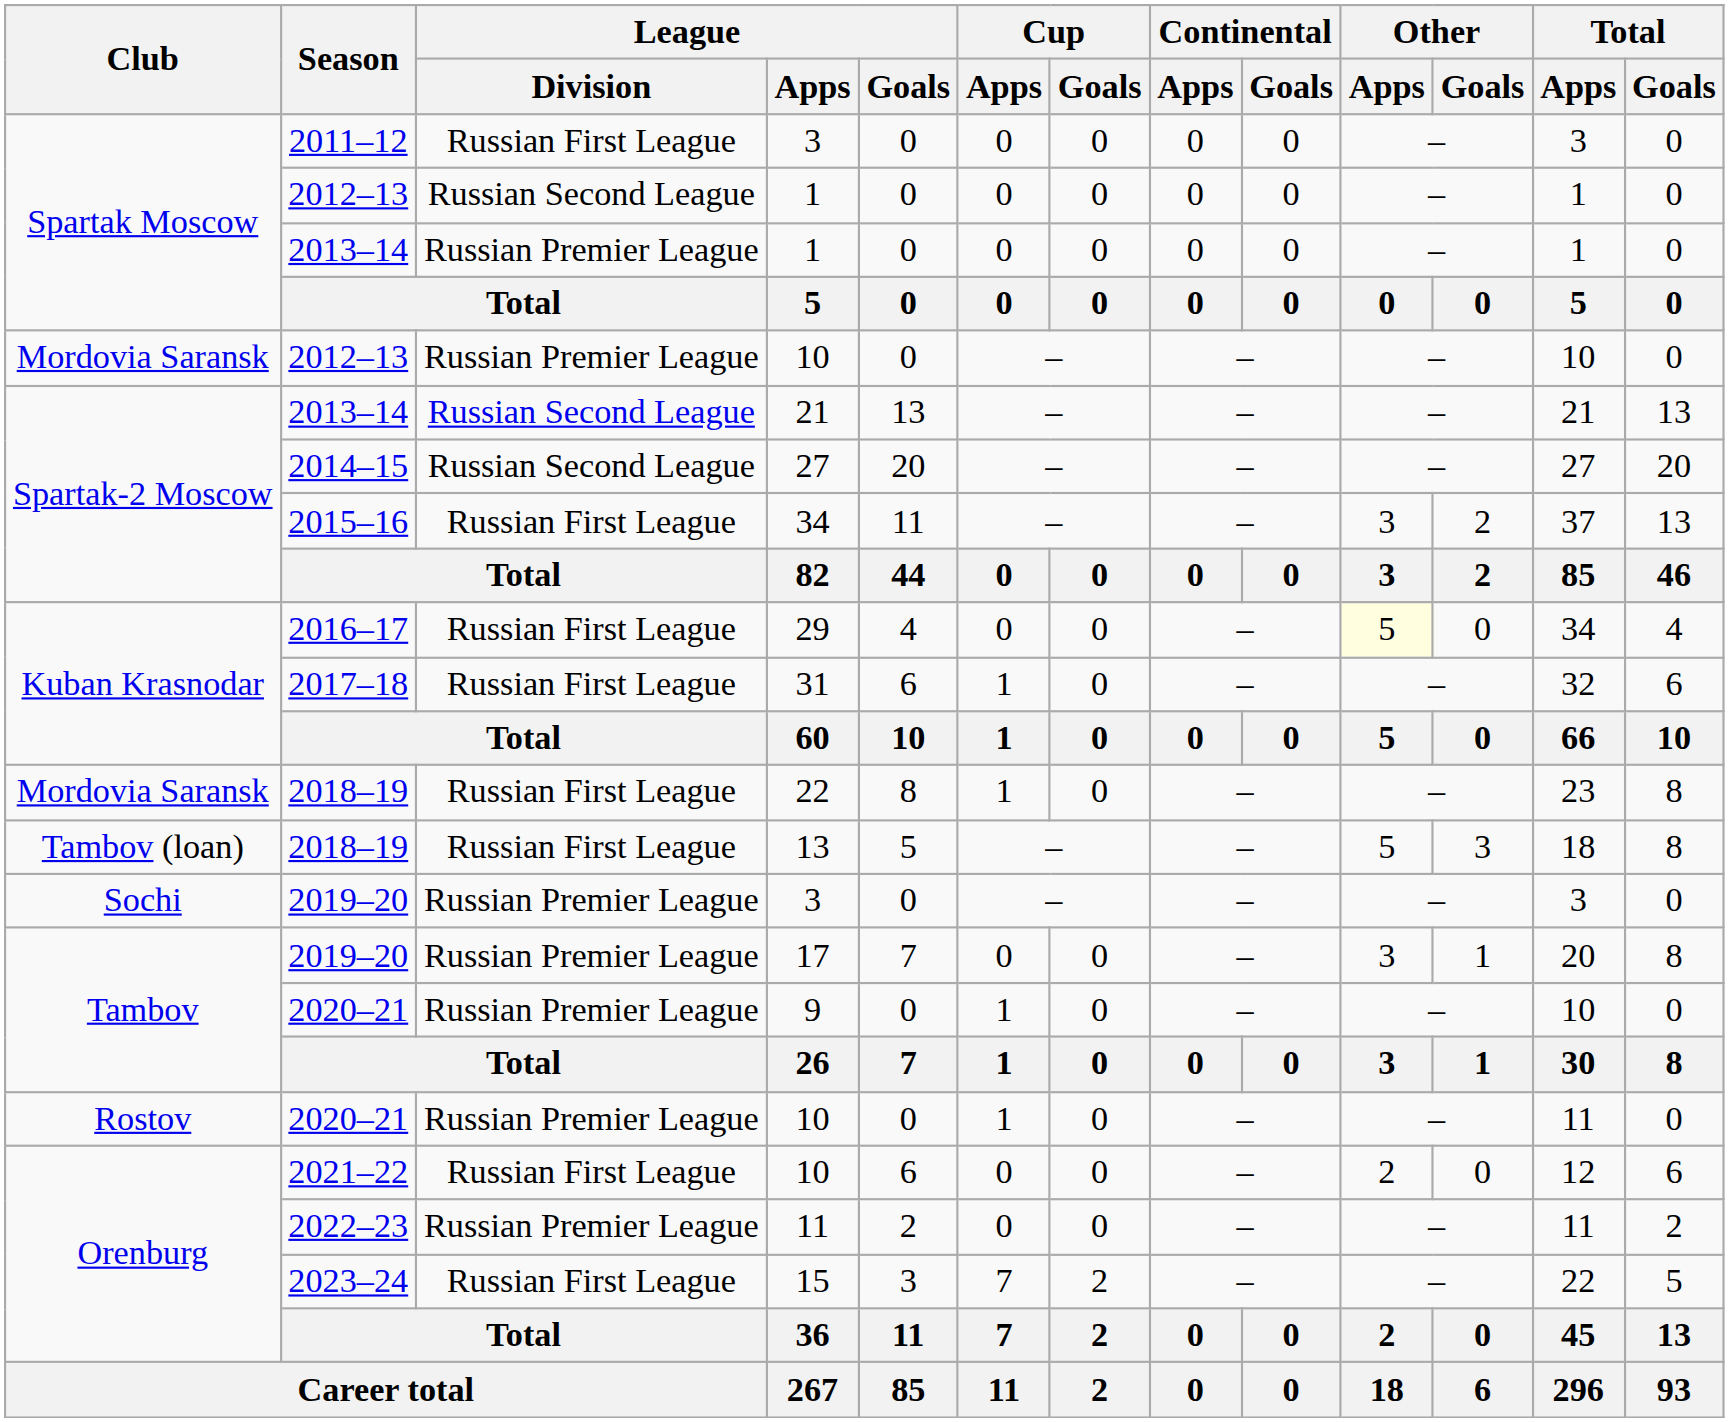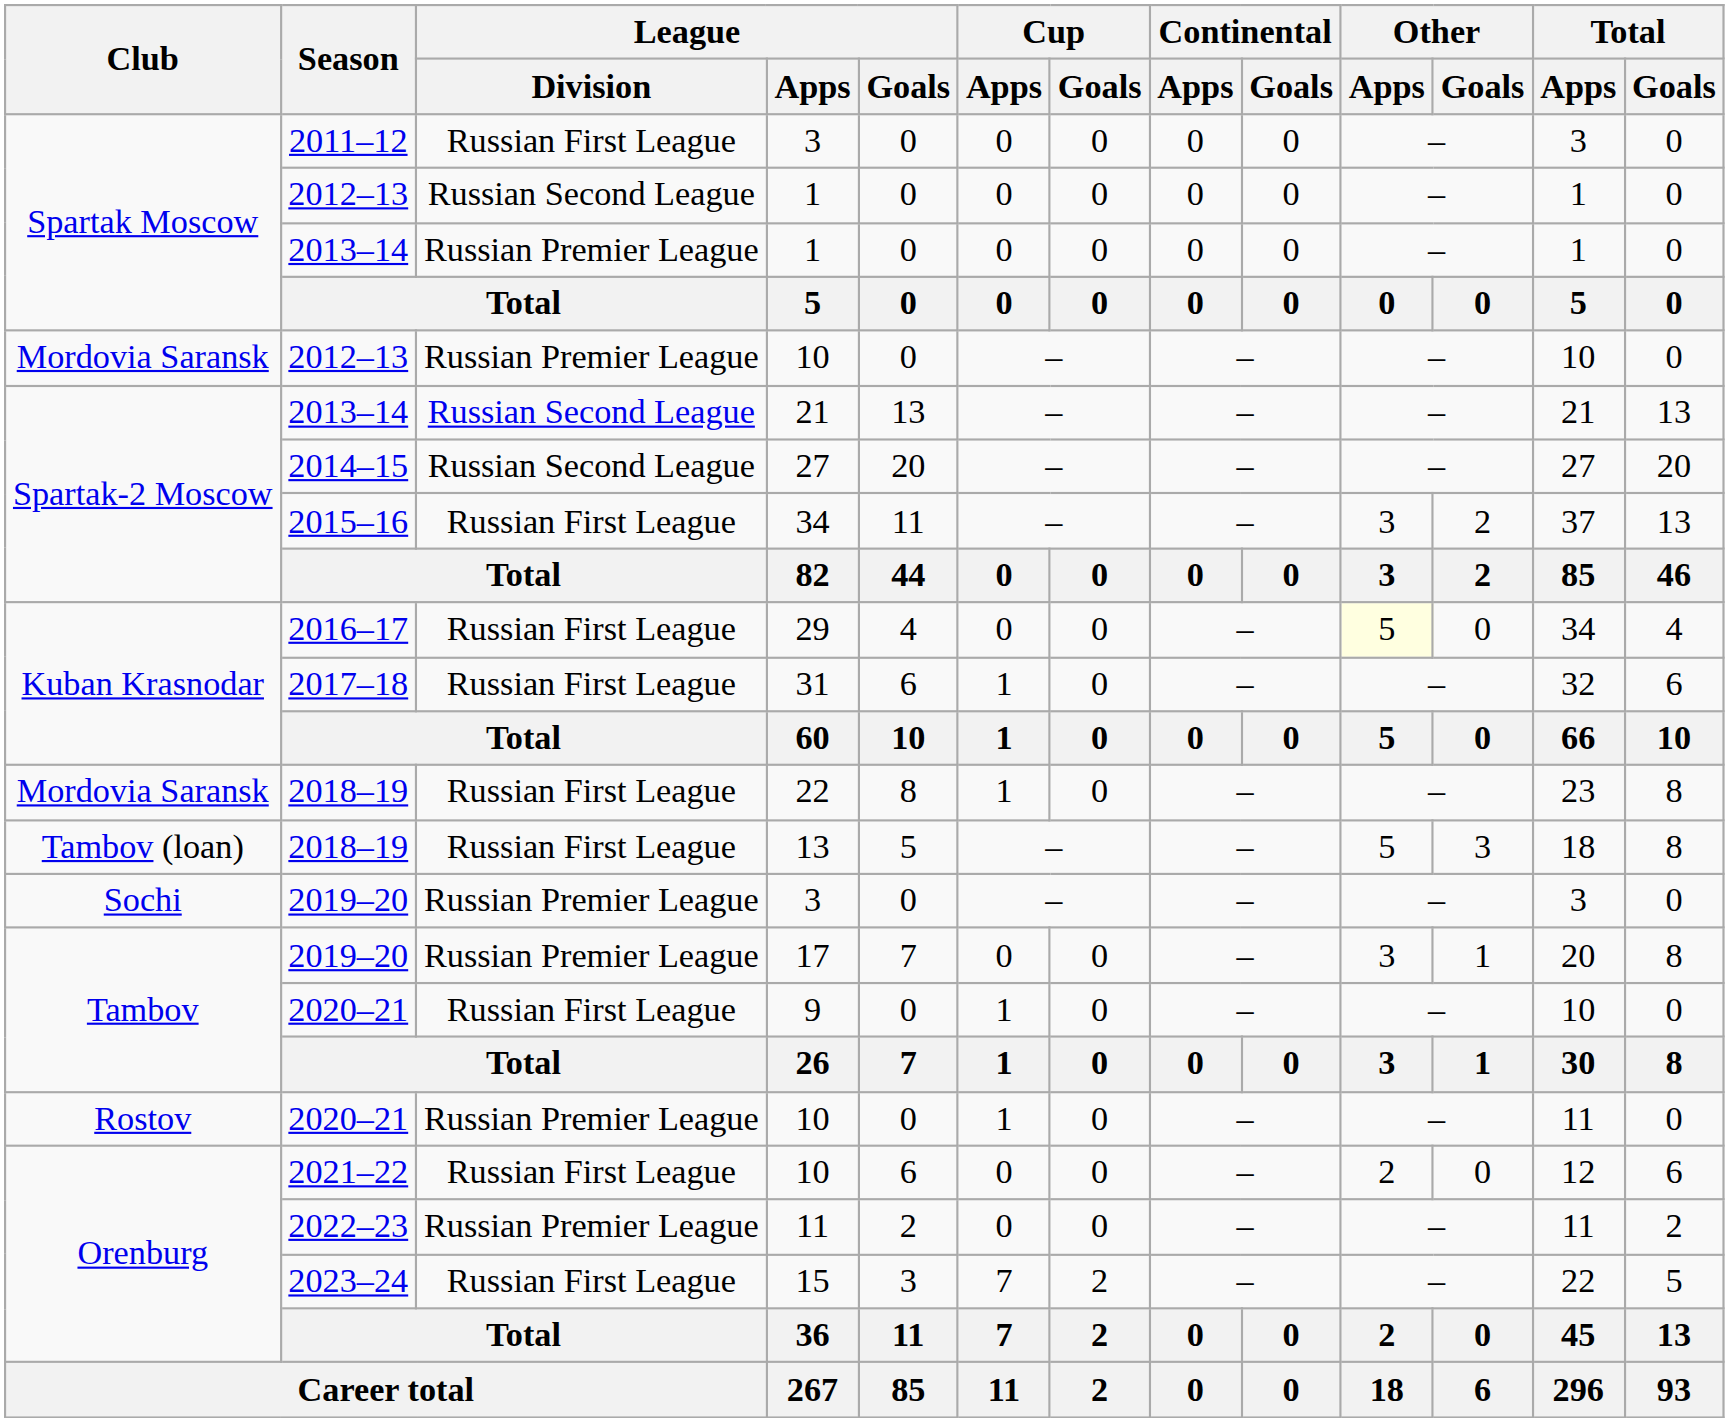9 | League / Division: Russian Premier League -> Russian First League
